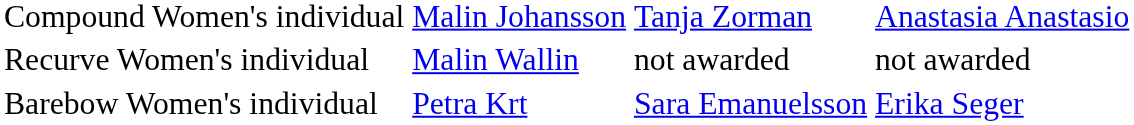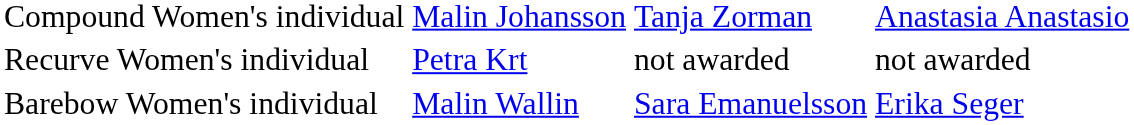Recurve Women's individual | column 2: Malin Wallin -> Petra Krt
Barebow Women's individual | column 2: Petra Krt -> Malin Wallin
